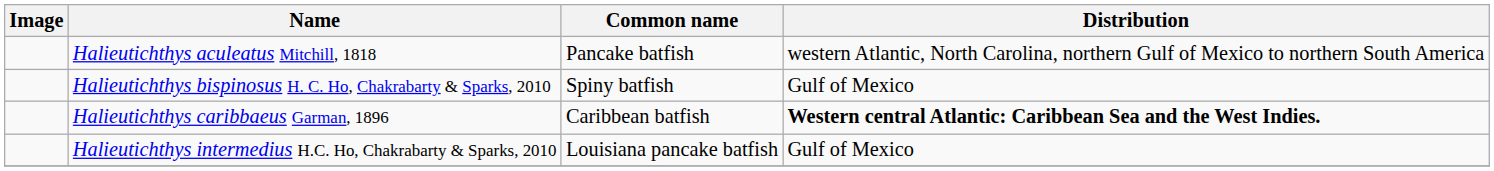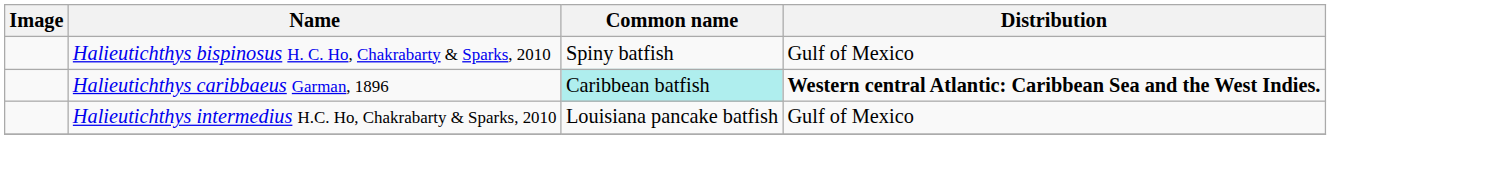- row: Halieutichthys aculeatus Mitchill, 1818 | Pancake batfish | western Atlantic, North Carolina, northern Gulf of Mexico to northern South America
Halieutichthys caribbaeus Garman, 1896 | Common name: no background -> paleturquoise background
